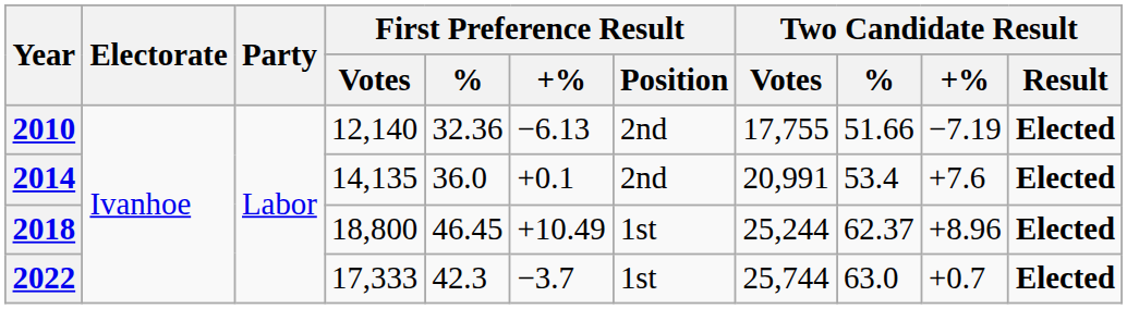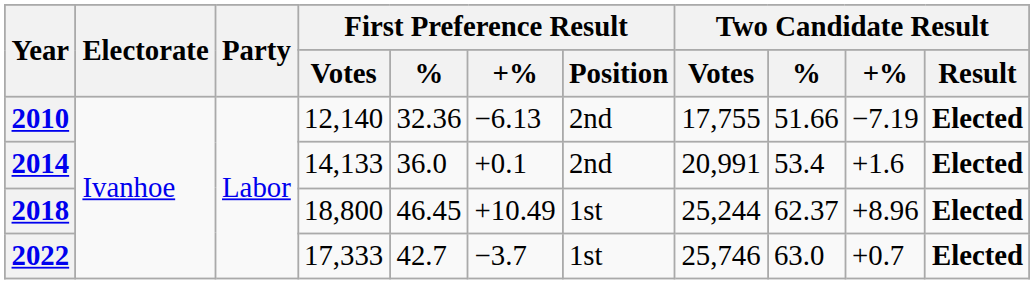2014 | First Preference Result / Votes: 14,135 -> 14,133
2014 | Two Candidate Result / +%: +7.6 -> +1.6
2022 | First Preference Result / %: 42.3 -> 42.7
2022 | Two Candidate Result / Votes: 25,744 -> 25,746
